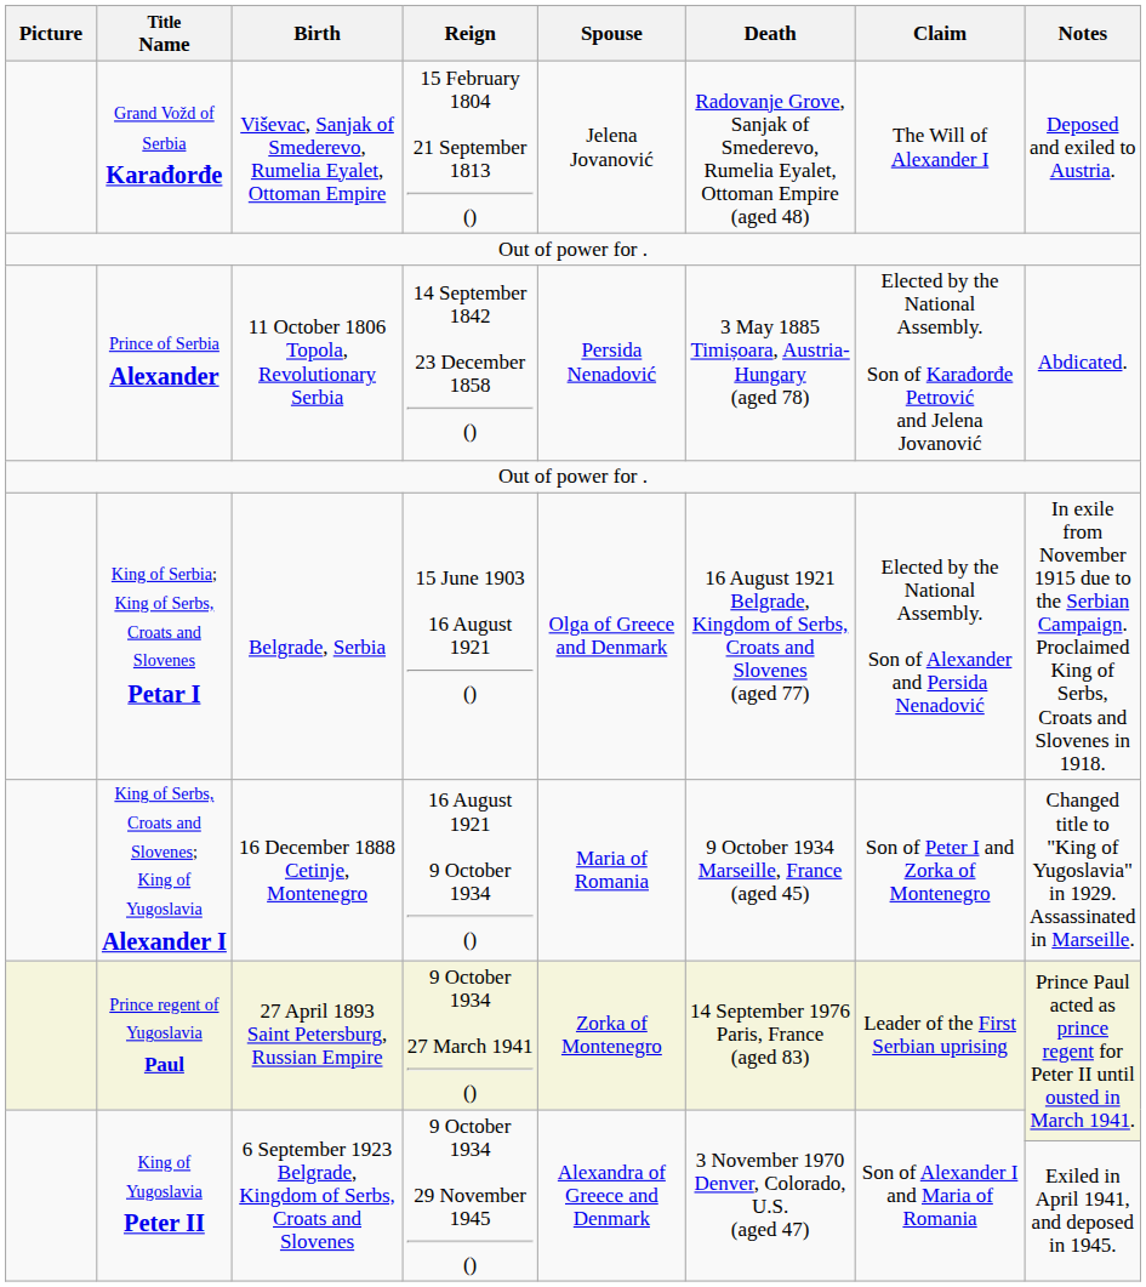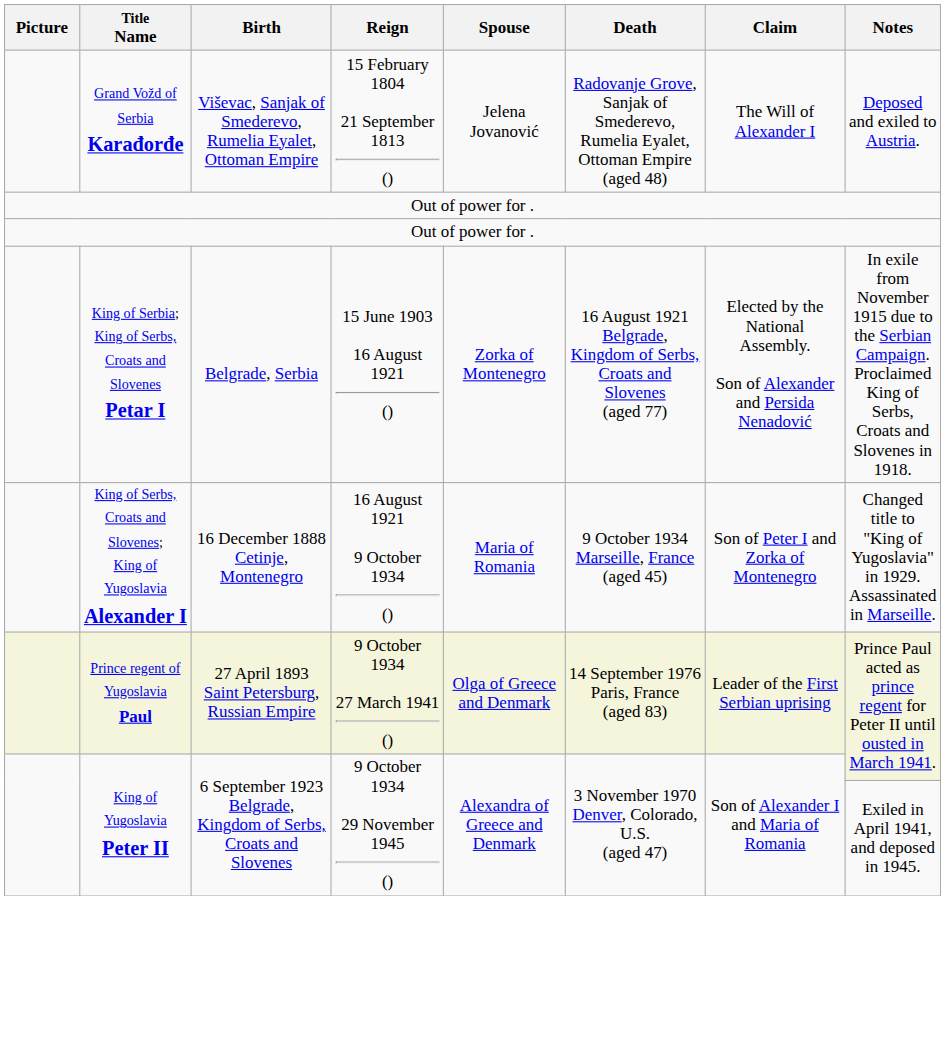- row: Prince of Serbia Alexander | 11 October 1806 Topola, Revolutionary Serbia | 14 September 1842 23 December 1858 () | Persida Nenadović | 3 May 1885 Timișoara, Austria-Hungary (aged 78) | Elected by the National Assembly. Son of Karađorđe Petrović and Jelena Jovanović | Abdicated.
King of Serbia; King of Serbs, Croats and Slovenes Petar I | Spouse: Olga of Greece and Denmark -> Zorka of Montenegro
Prince regent of Yugoslavia Paul | Spouse: Zorka of Montenegro -> Olga of Greece and Denmark
